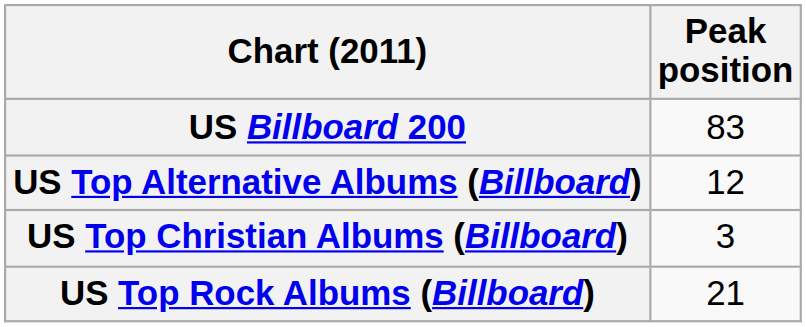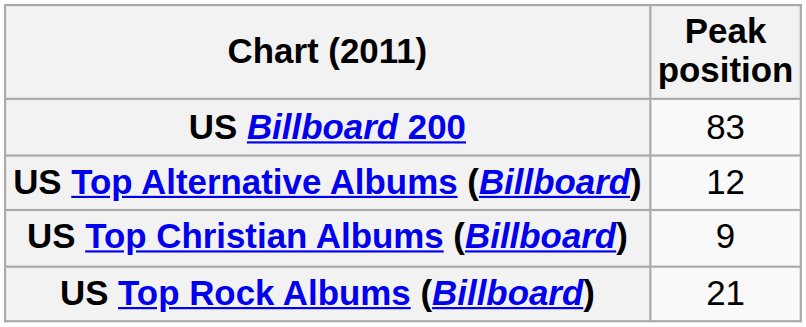US Top Christian Albums (Billboard) | Peak position: 3 -> 9
